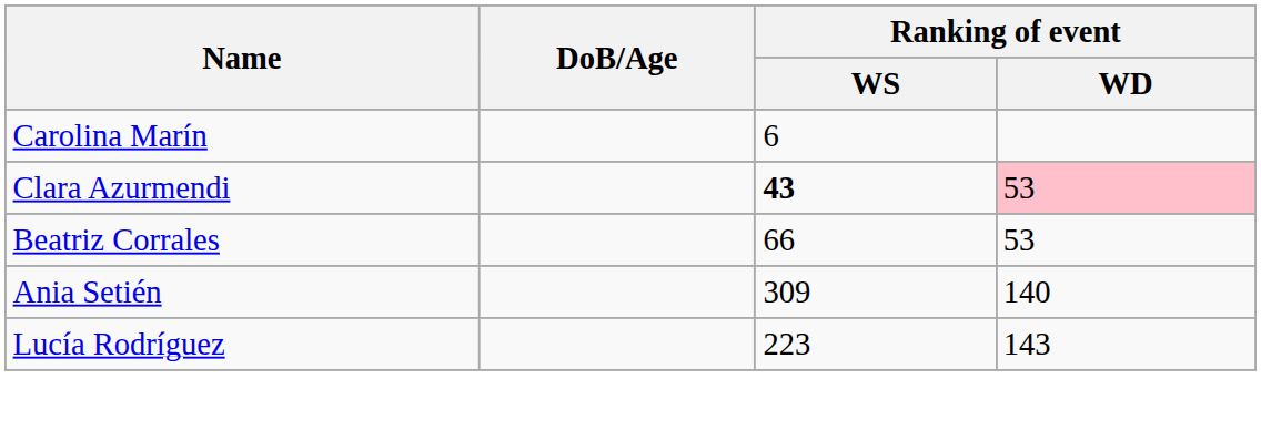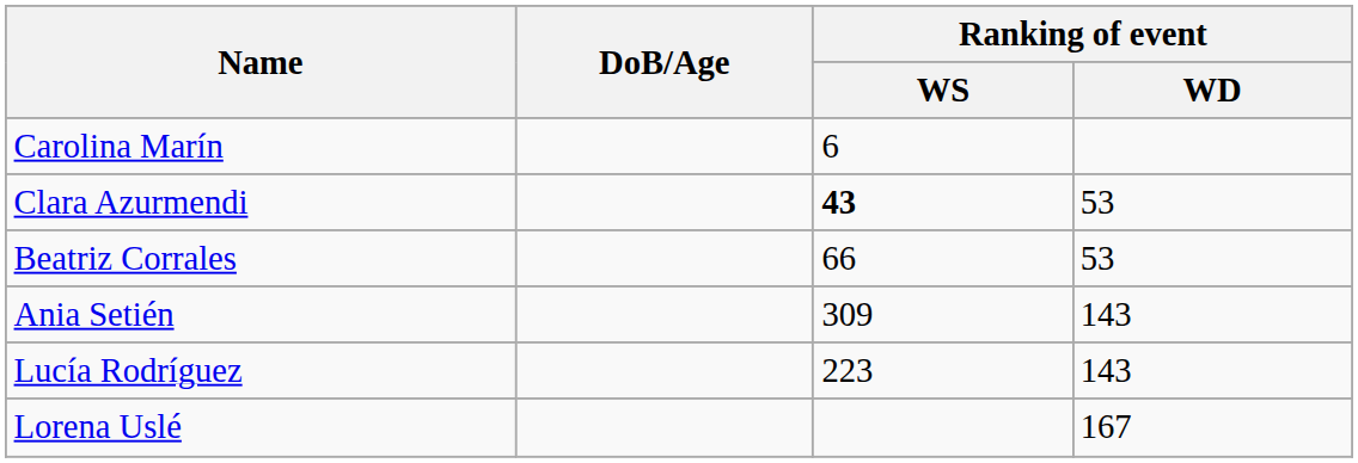Clara Azurmendi | Ranking of event / WD: pink background -> no background
Ania Setién | Ranking of event / WD: 140 -> 143
+ row: Lorena Uslé | 167
